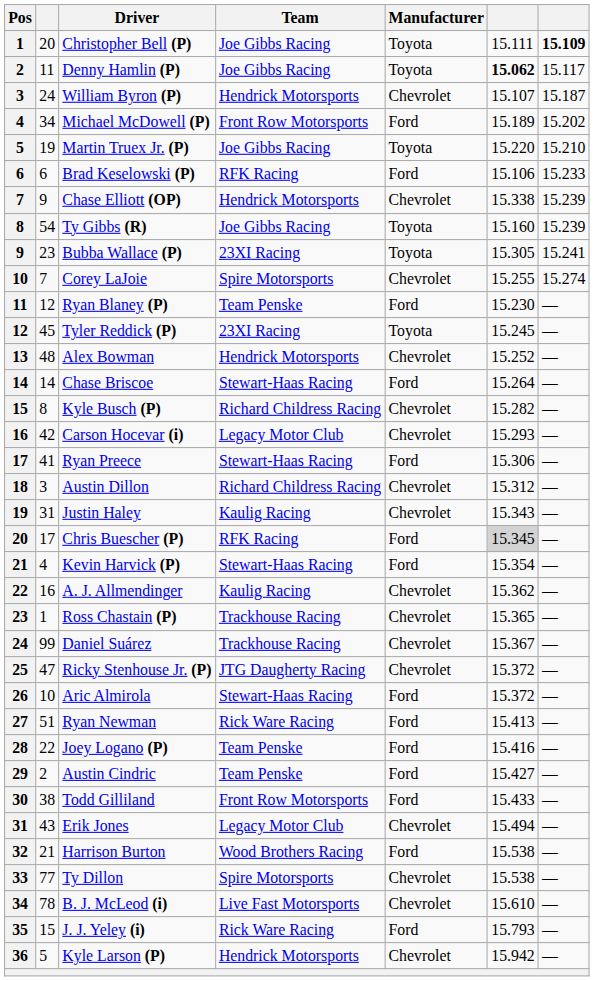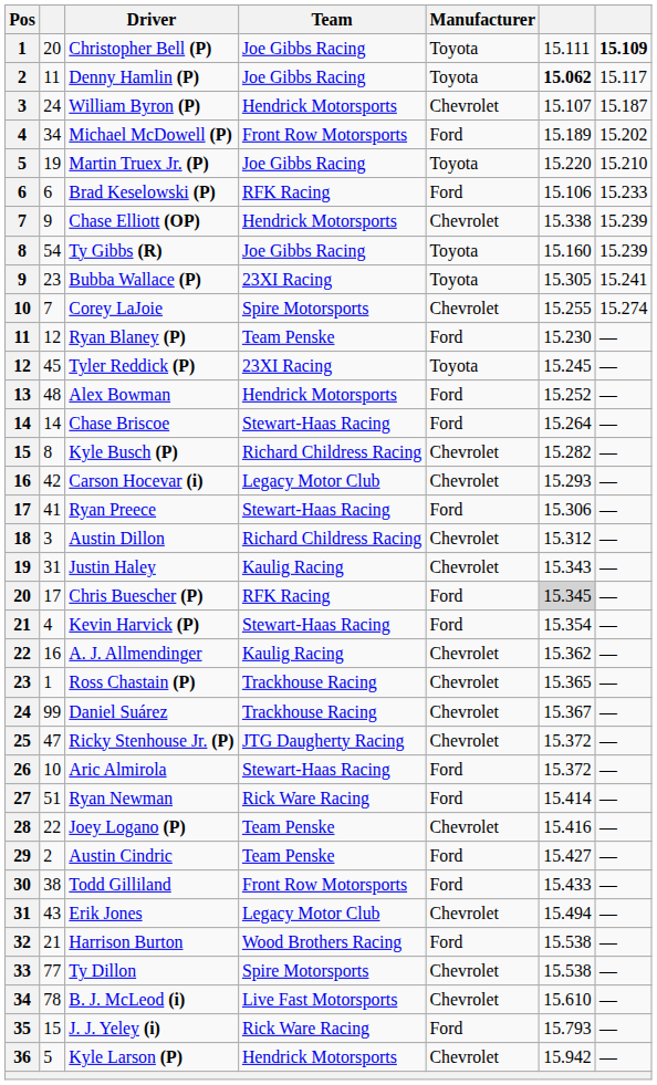Alex Bowman | Manufacturer: Chevrolet -> Ford
Ryan Newman | column 6: 15.413 -> 15.414
Joey Logano (P) | Manufacturer: Ford -> Chevrolet
